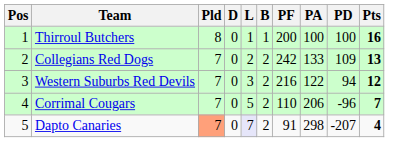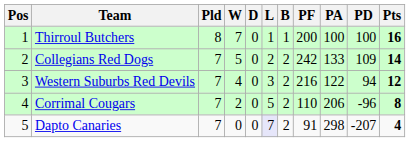+ column: W | 7 | 5 | 4 | 2 | 0
Collegians Red Dogs | Pts: 13 -> 14
Corrimal Cougars | Pts: 7 -> 8
Dapto Canaries | Pld: lightsalmon background -> no background
